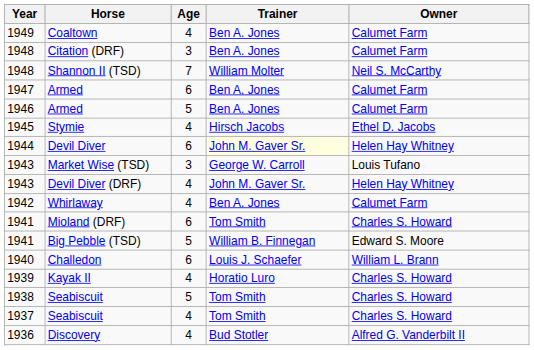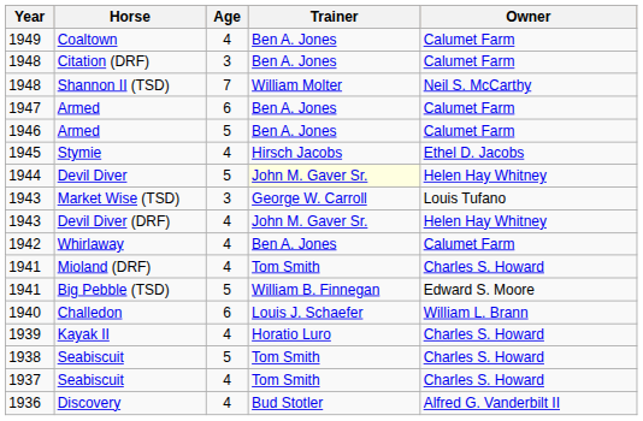Devil Diver | Age: 6 -> 5
Mioland (DRF) | Age: 6 -> 4
